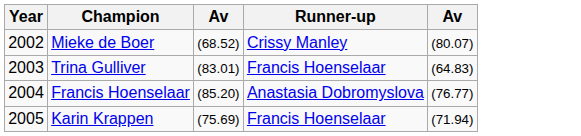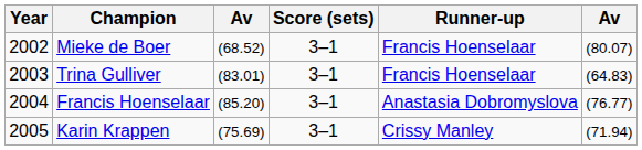+ column: Score (sets) | 3–1 | 3–1 | 3–1 | 3–1
Mieke de Boer | Runner-up: Crissy Manley -> Francis Hoenselaar
Karin Krappen | Runner-up: Francis Hoenselaar -> Crissy Manley
